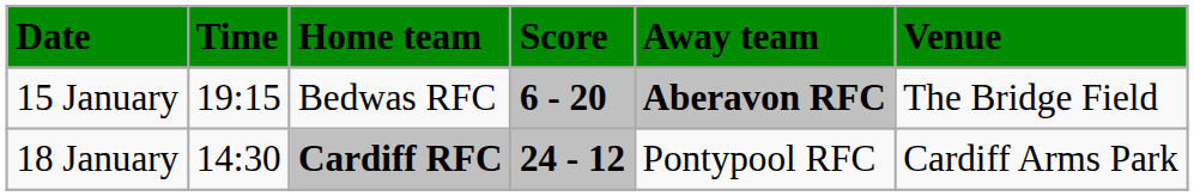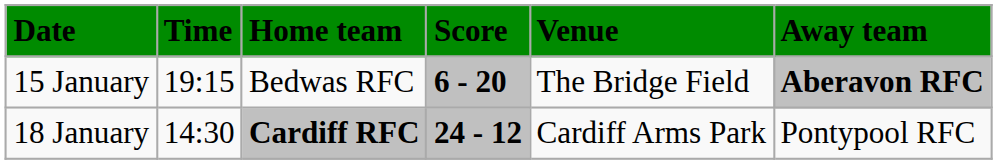columns swapped: Away team <-> Venue
